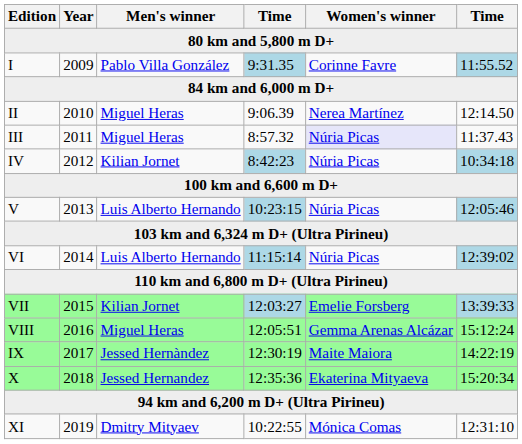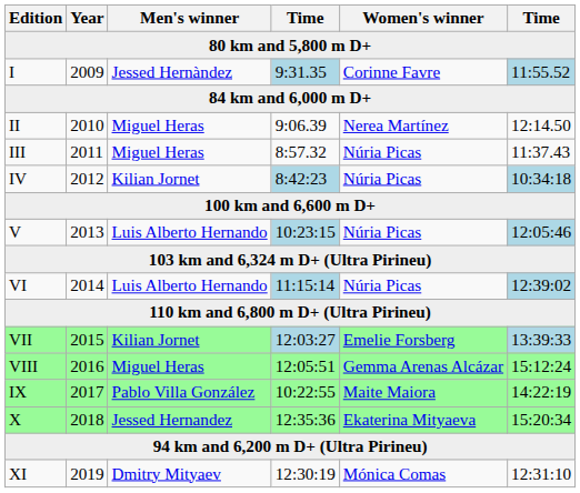I | Men's winner: Pablo Villa González -> Jessed Hernàndez
III | Women's winner: lavender background -> no background
IX | Men's winner: Jessed Hernàndez -> Pablo Villa González
IX | column 4: 12:30:19 -> 10:22:55
XI | column 4: 10:22:55 -> 12:30:19
